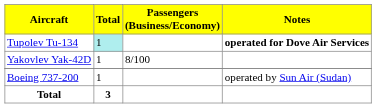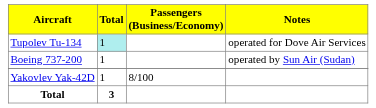Tupolev Tu-134 | Notes: bold -> normal
rows swapped: Boeing 737-200 <-> Yakovlev Yak-42D
